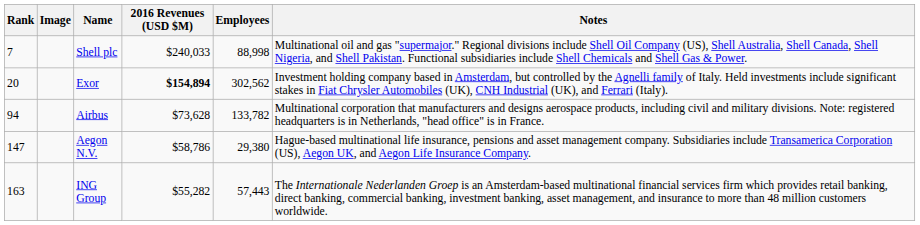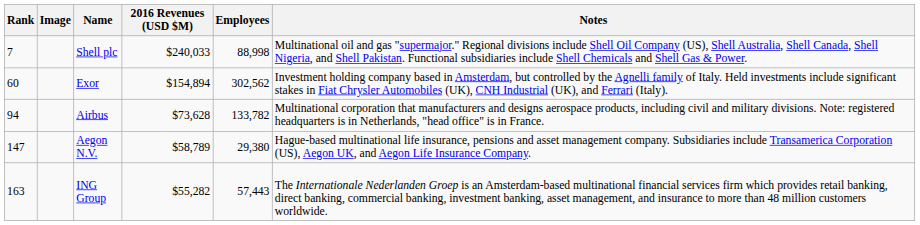Exor | Rank: 20 -> 60
Exor | 2016 Revenues (USD $M): bold -> normal
Aegon N.V. | 2016 Revenues (USD $M): $58,786 -> $58,789
